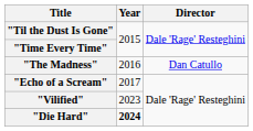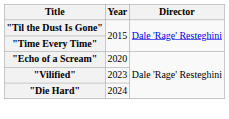- row: "The Madness" | 2016 | Dan Catullo
"Echo of a Scream" | Year: 2017 -> 2020
"Die Hard" | Year: bold -> normal
